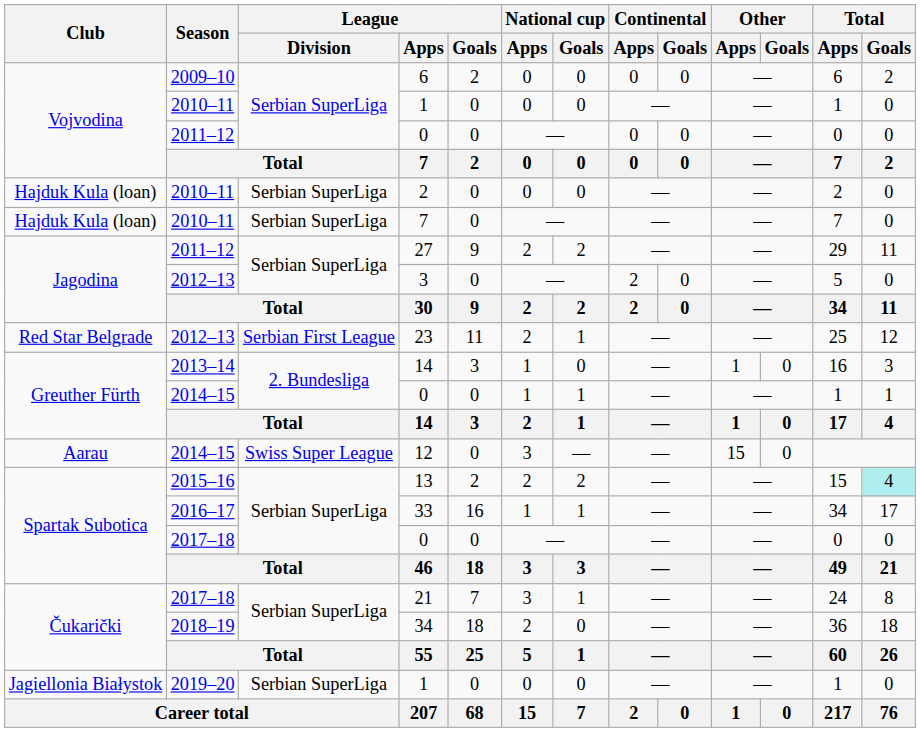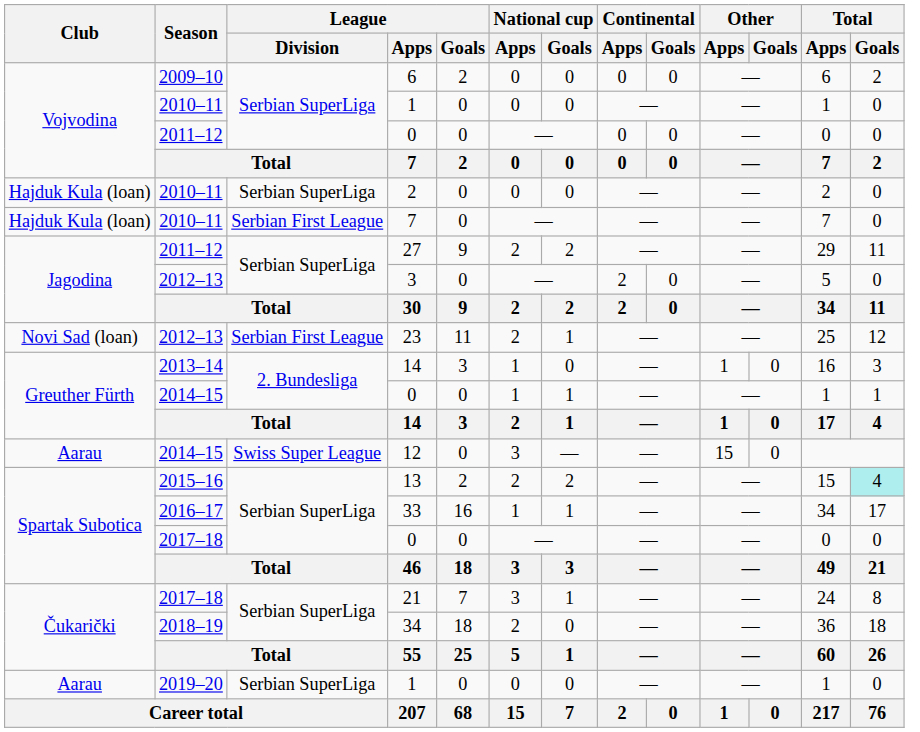2010–11 / 7 | League / Division: Serbian SuperLiga -> Serbian First League
23 | Club: Red Star Belgrade -> Novi Sad (loan)
2019–20 / 1 | Club: Jagiellonia Białystok -> Aarau
